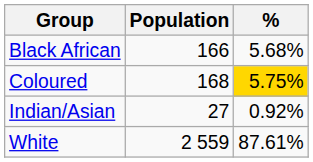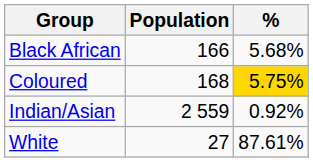Indian/Asian | Population: 27 -> 2 559
White | Population: 2 559 -> 27
